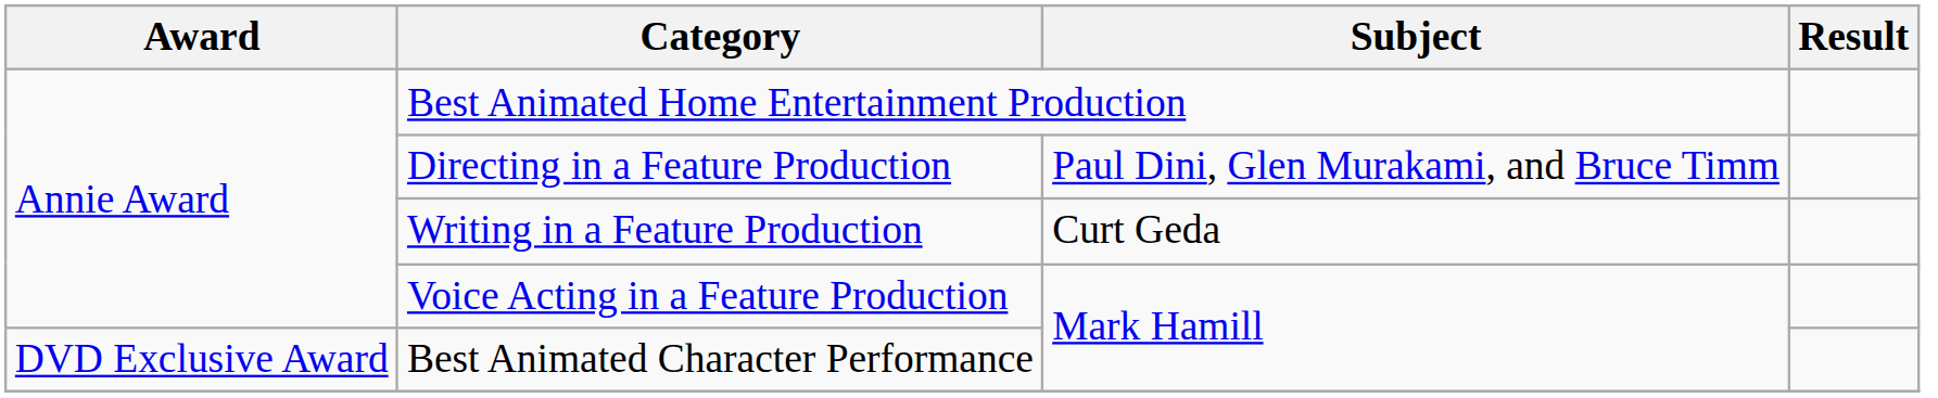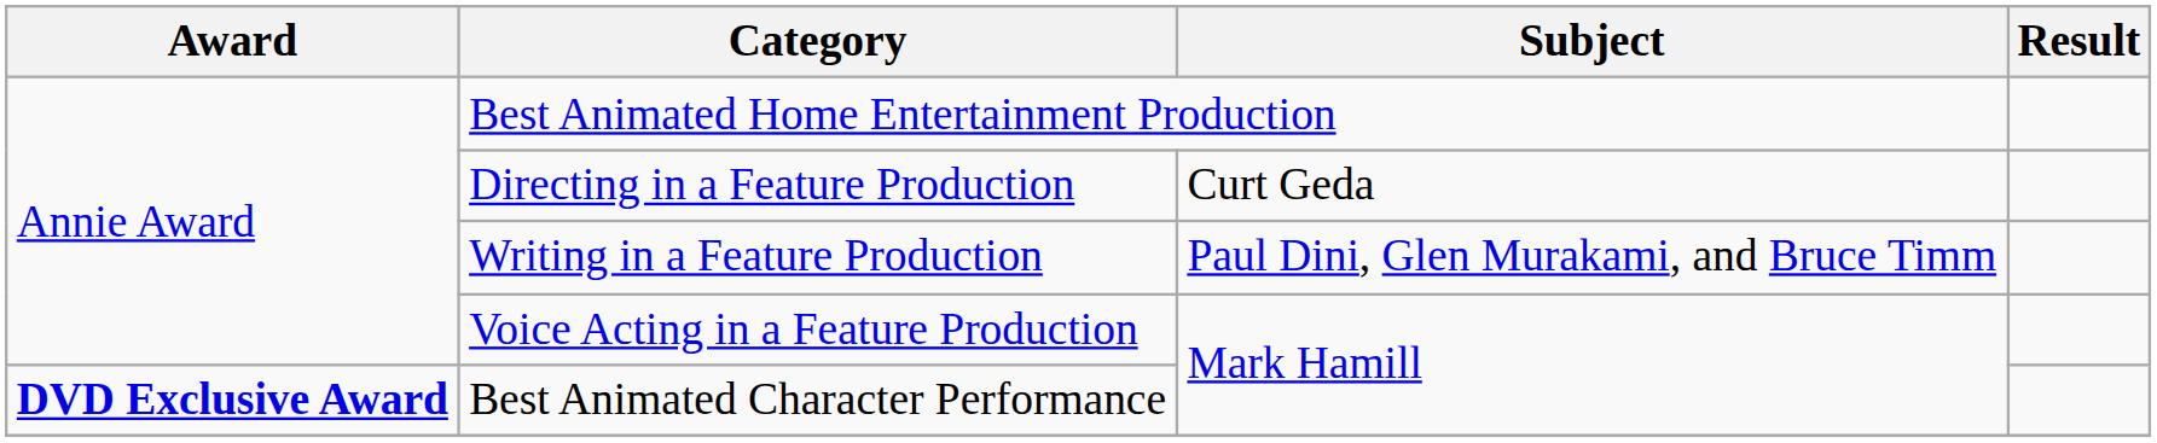Directing in a Feature Production | Subject: Paul Dini, Glen Murakami, and Bruce Timm -> Curt Geda
Writing in a Feature Production | Subject: Curt Geda -> Paul Dini, Glen Murakami, and Bruce Timm
Best Animated Character Performance | Award: normal -> bold
